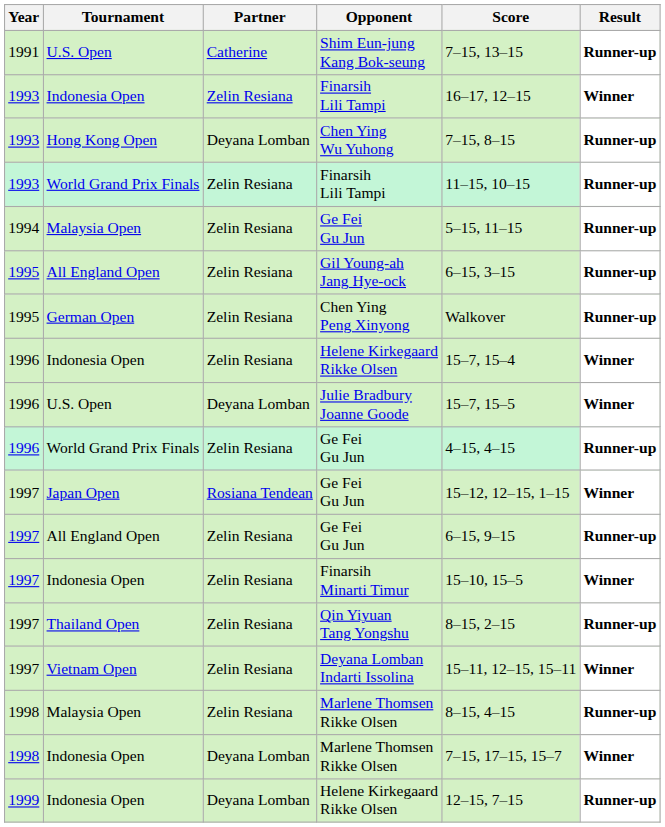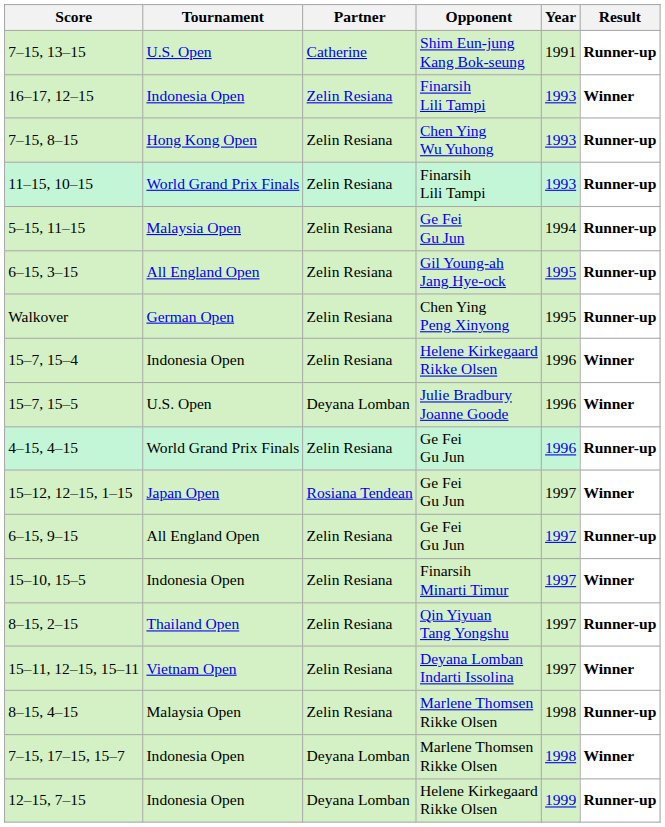columns swapped: Year <-> Score
Chen Ying Wu Yuhong | Partner: Deyana Lomban -> Zelin Resiana
